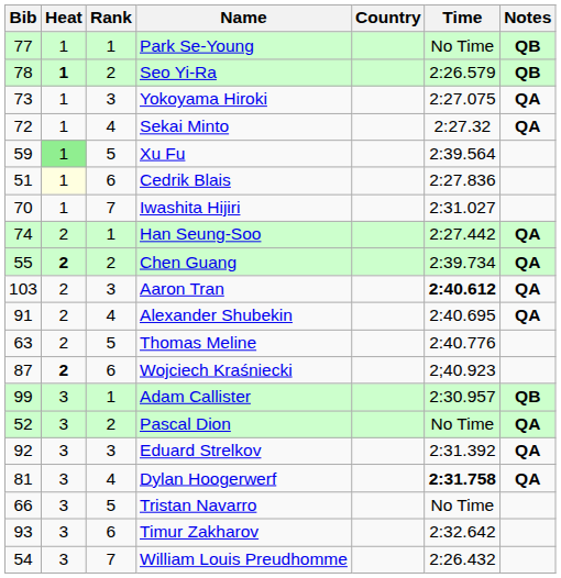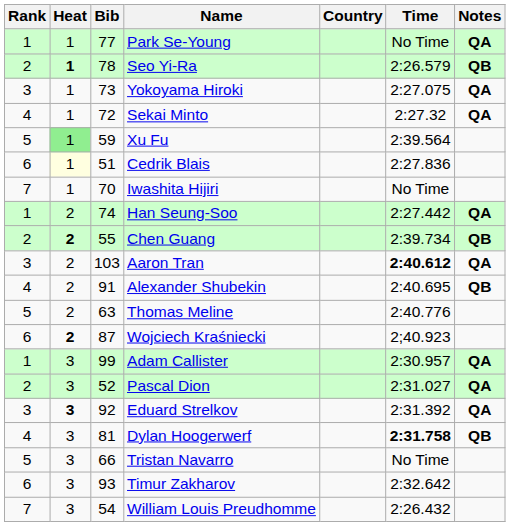columns swapped: Rank <-> Bib
Park Se-Young | Notes: QB -> QA
Iwashita Hijiri | Time: 2:31.027 -> No Time
Chen Guang | Notes: QA -> QB
Alexander Shubekin | Notes: QA -> QB
Adam Callister | Notes: QB -> QA
Pascal Dion | Time: No Time -> 2:31.027
Eduard Strelkov | Heat: normal -> bold
Dylan Hoogerwerf | Notes: QA -> QB
